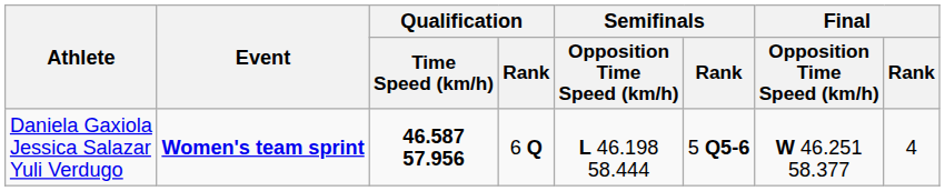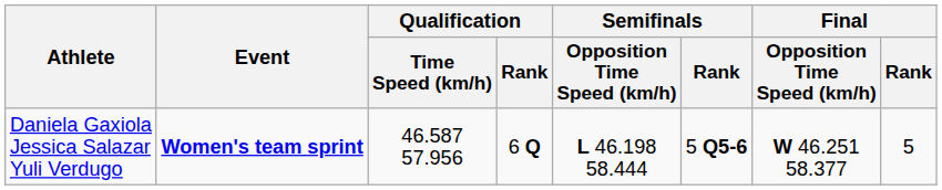Daniela Gaxiola Jessica Salazar Yuli Verdugo | Qualification / Time Speed (km/h): bold -> normal
Daniela Gaxiola Jessica Salazar Yuli Verdugo | Final / Rank: 4 -> 5
